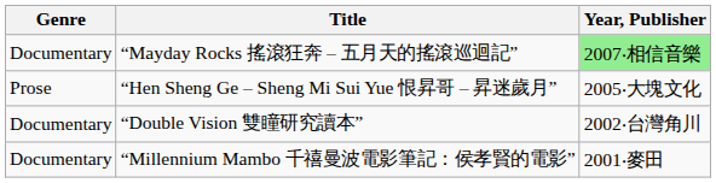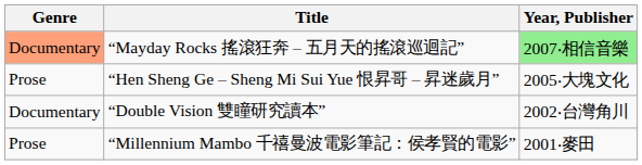“Mayday Rocks 搖滾狂奔 – 五月天的搖滾巡迴記” | Genre: no background -> lightsalmon background
“Millennium Mambo 千禧曼波電影筆記：侯孝賢的電影” | Genre: Documentary -> Prose
